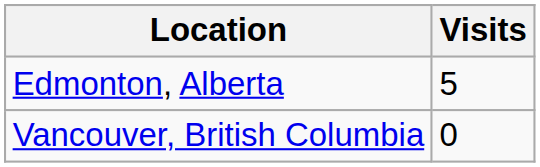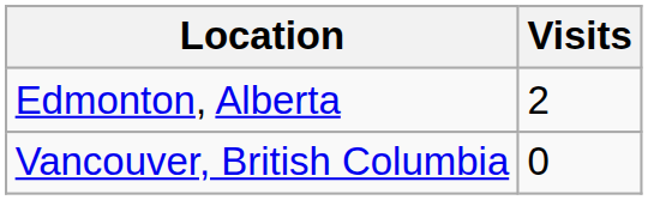Edmonton, Alberta | Visits: 5 -> 2
